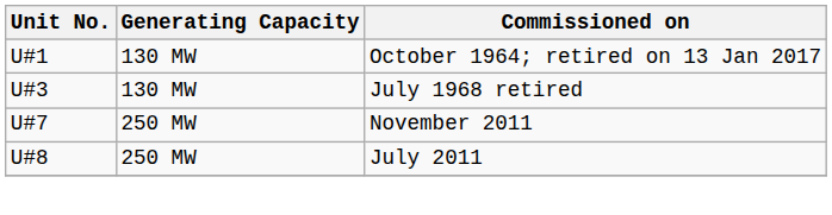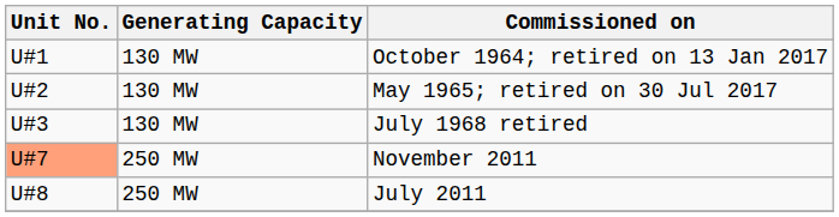+ row: U#2 | 130 MW | May 1965; retired on 30 Jul 2017
November 2011 | Unit No.: no background -> lightsalmon background
